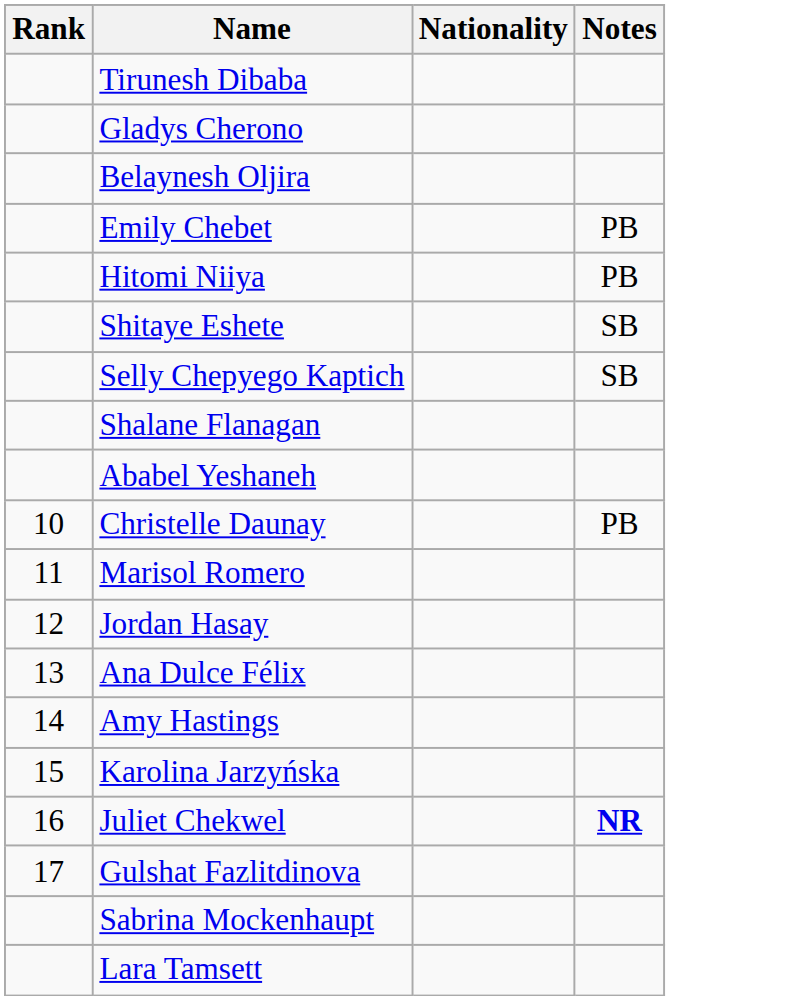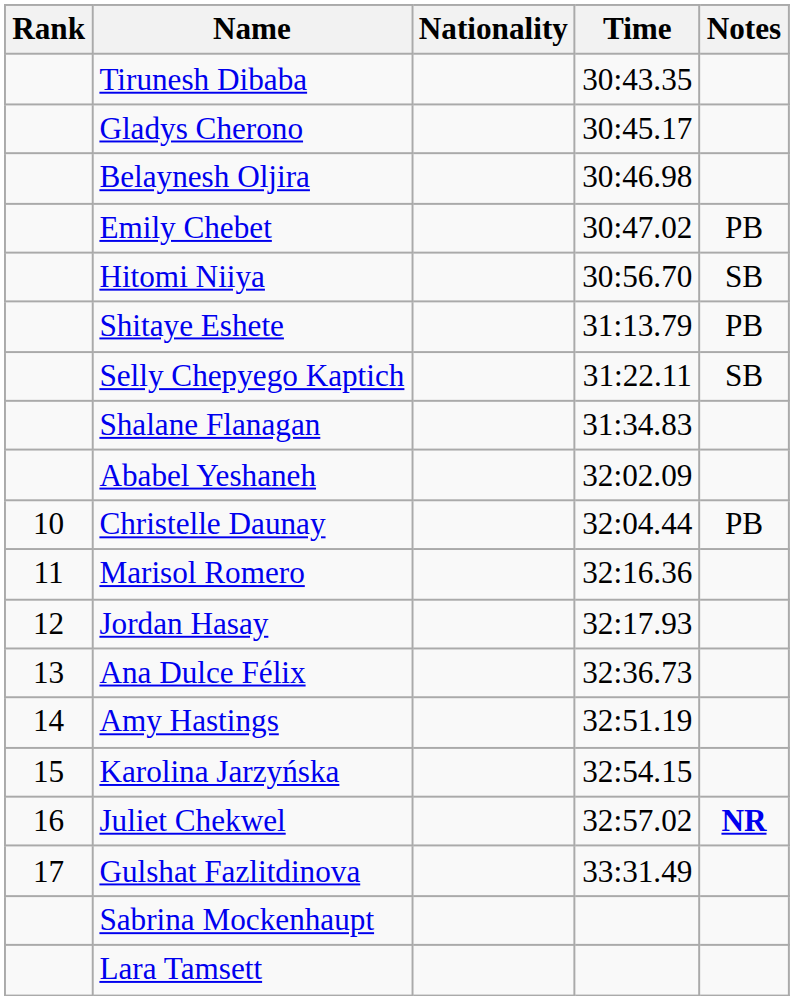+ column: Time | 30:43.35 | 30:45.17 | 30:46.98 | 30:47.02 | 30:56.70 | 31:13.79 | 31:22.11 | 31:34.83 | 32:02.09 | 32:04.44 | 32:16.36 | 32:17.93 | 32:36.73 | 32:51.19 | 32:54.15 | 32:57.02 | 33:31.49
Hitomi Niiya | Notes: PB -> SB
Shitaye Eshete | Notes: SB -> PB
